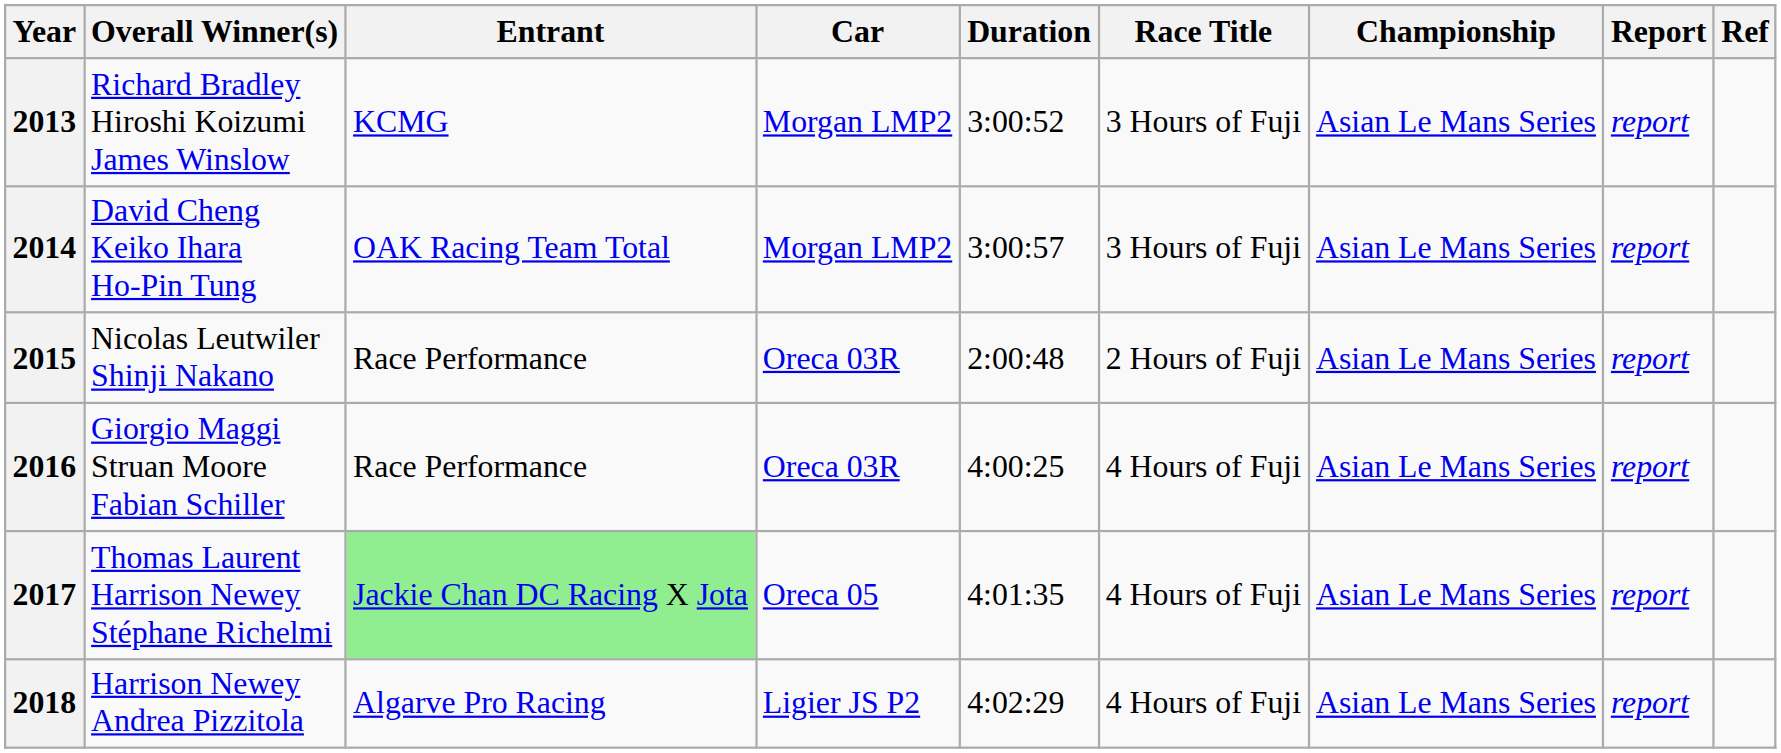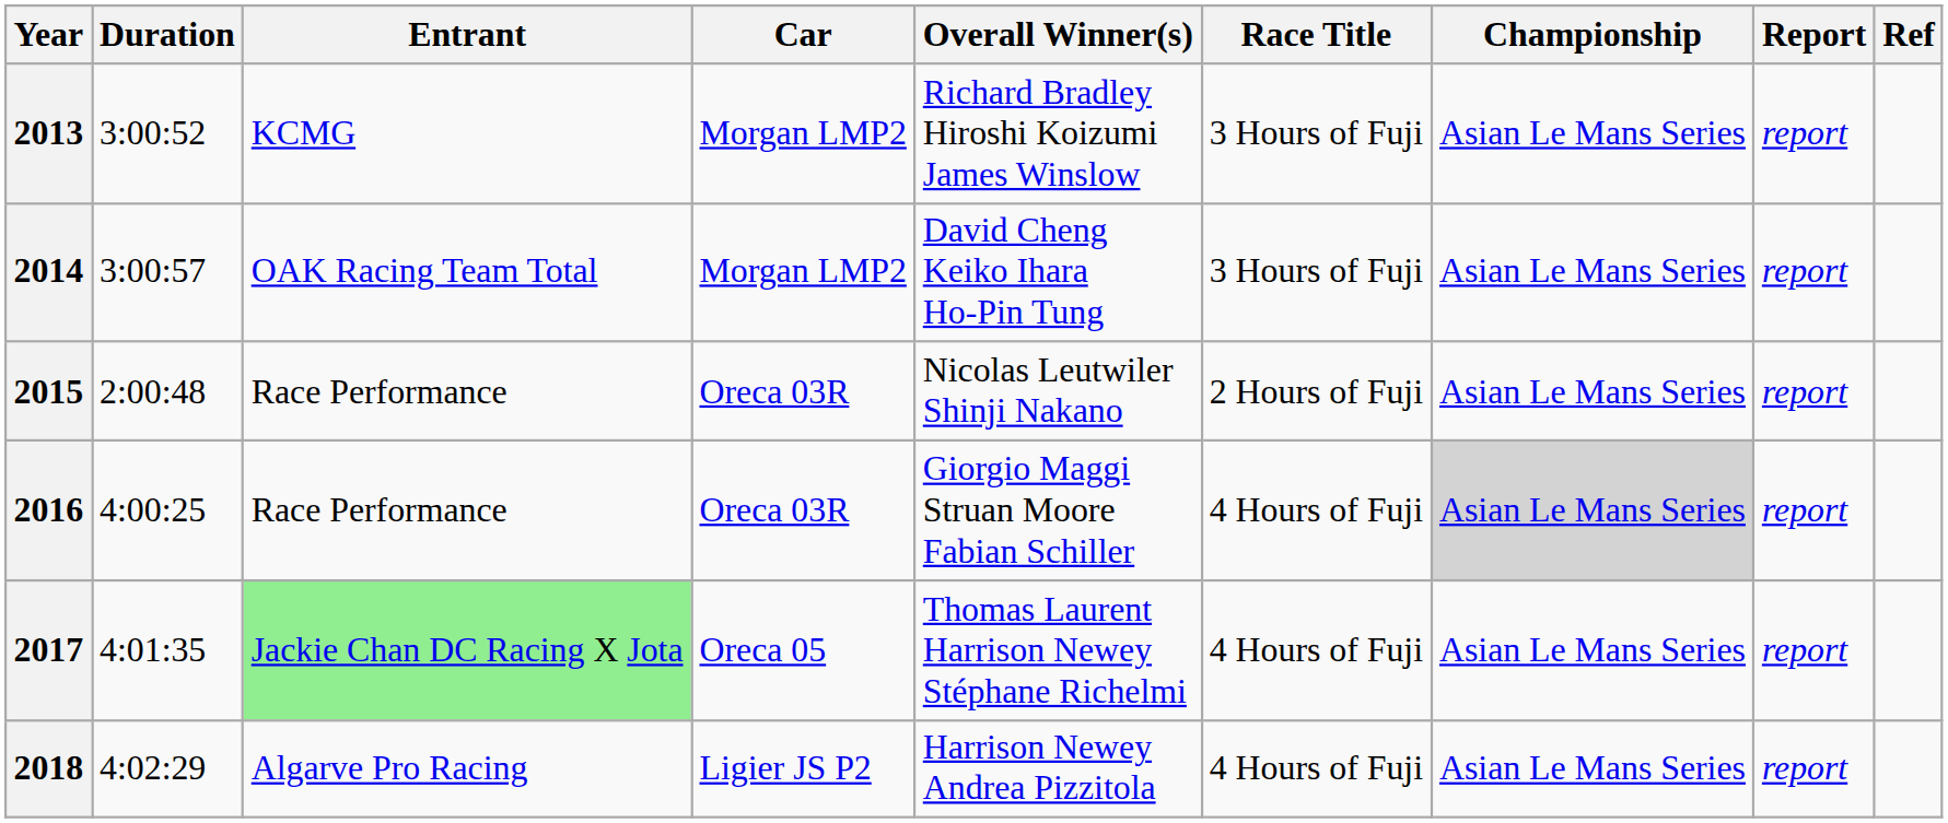columns swapped: Overall Winner(s) <-> Duration
2016 | Championship: no background -> lightgrey background
